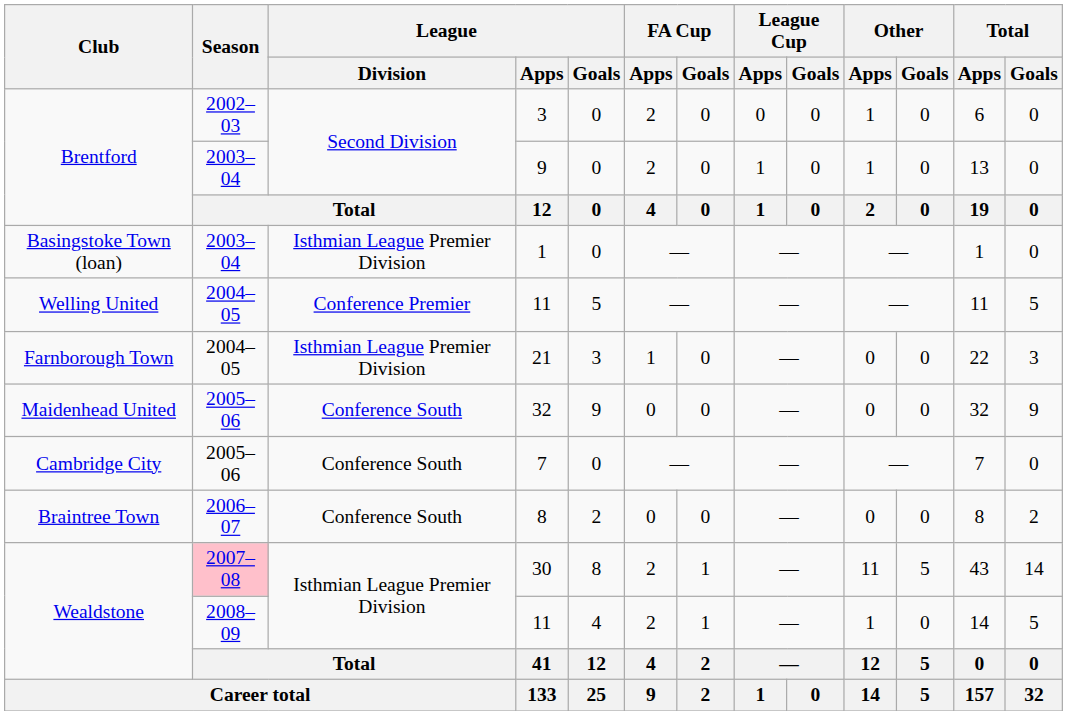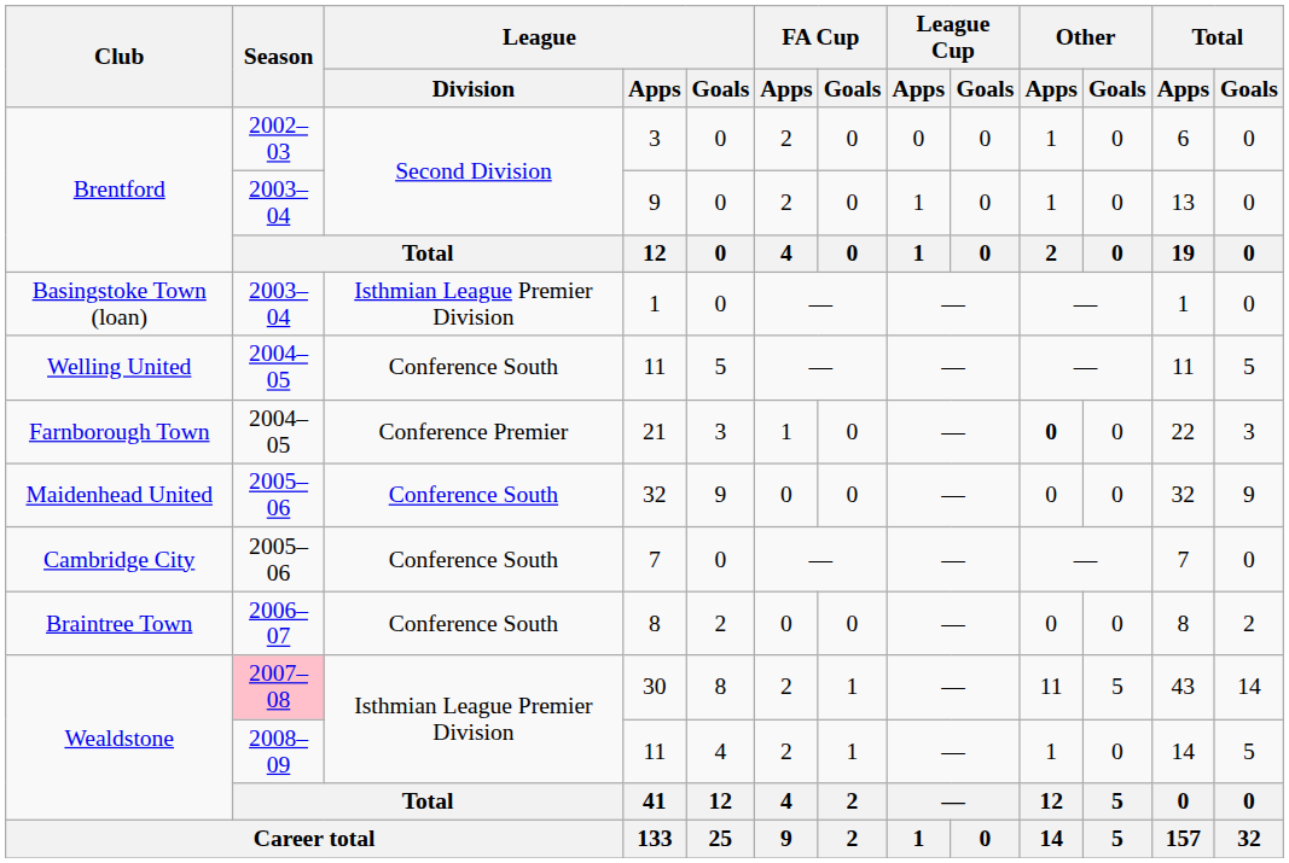Welling United / 11 | League / Division: Conference Premier -> Conference South
21 | League / Division: Isthmian League Premier Division -> Conference Premier
21 | Other / Apps: normal -> bold
